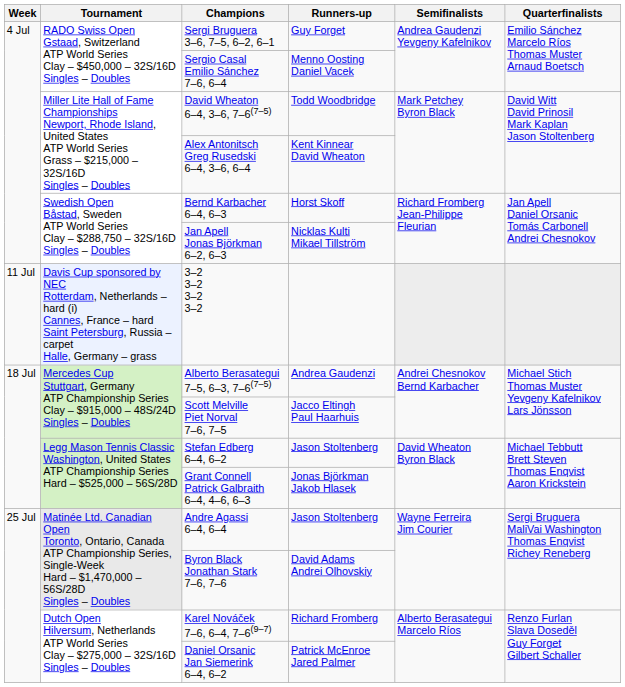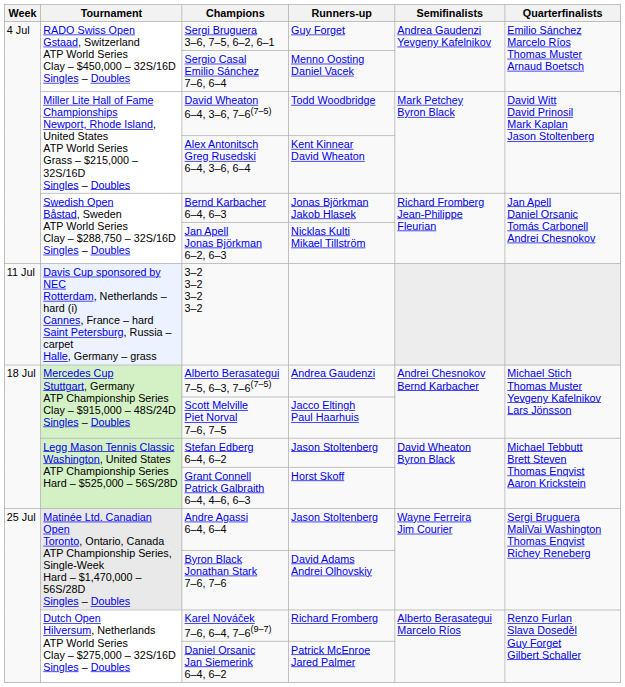Bernd Karbacher 6–4, 6–3 | Runners-up: Horst Skoff -> Jonas Björkman Jakob Hlasek
Grant Connell Patrick Galbraith 6–4, 4–6, 6–3 | Runners-up: Jonas Björkman Jakob Hlasek -> Horst Skoff
